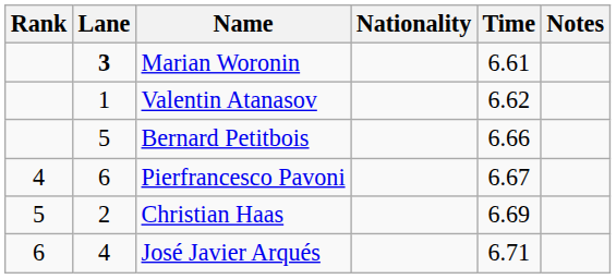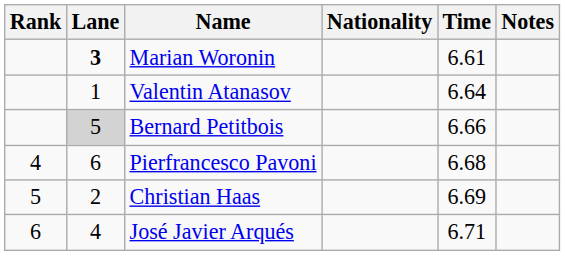Valentin Atanasov | Time: 6.62 -> 6.64
Bernard Petitbois | Lane: no background -> lightgrey background
Pierfrancesco Pavoni | Time: 6.67 -> 6.68
